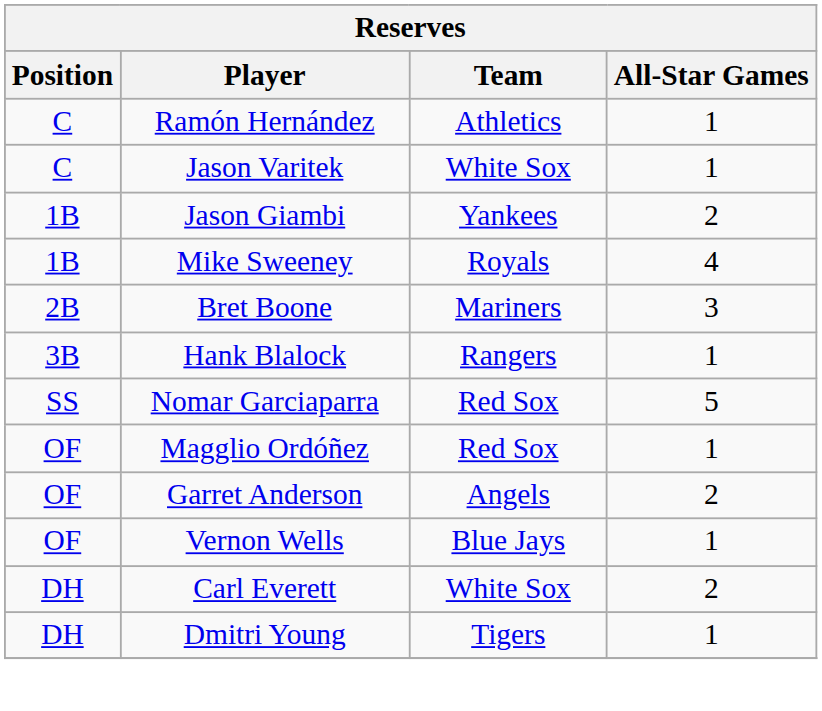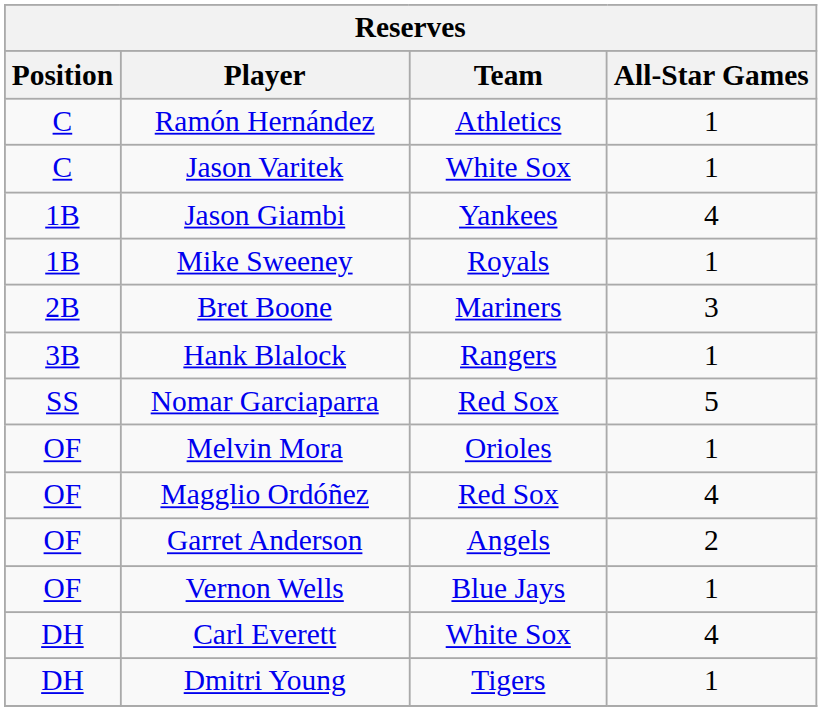Jason Giambi | All-Star Games: 2 -> 4
Mike Sweeney | All-Star Games: 4 -> 1
+ row: OF | Melvin Mora | Orioles | 1
Magglio Ordóñez | All-Star Games: 1 -> 4
Carl Everett | All-Star Games: 2 -> 4
